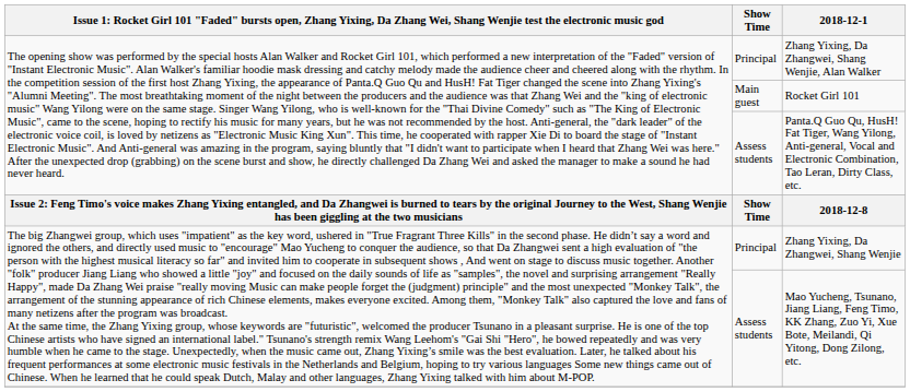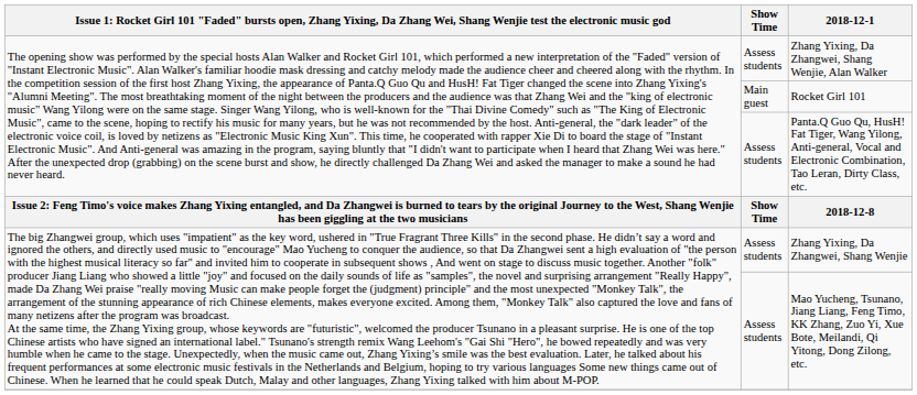Zhang Yixing, Da Zhangwei, Shang Wenjie, Alan Walker | Show Time: Principal -> Assess students
Zhang Yixing, Da Zhangwei, Shang Wenjie | Show Time: Principal -> Assess students
